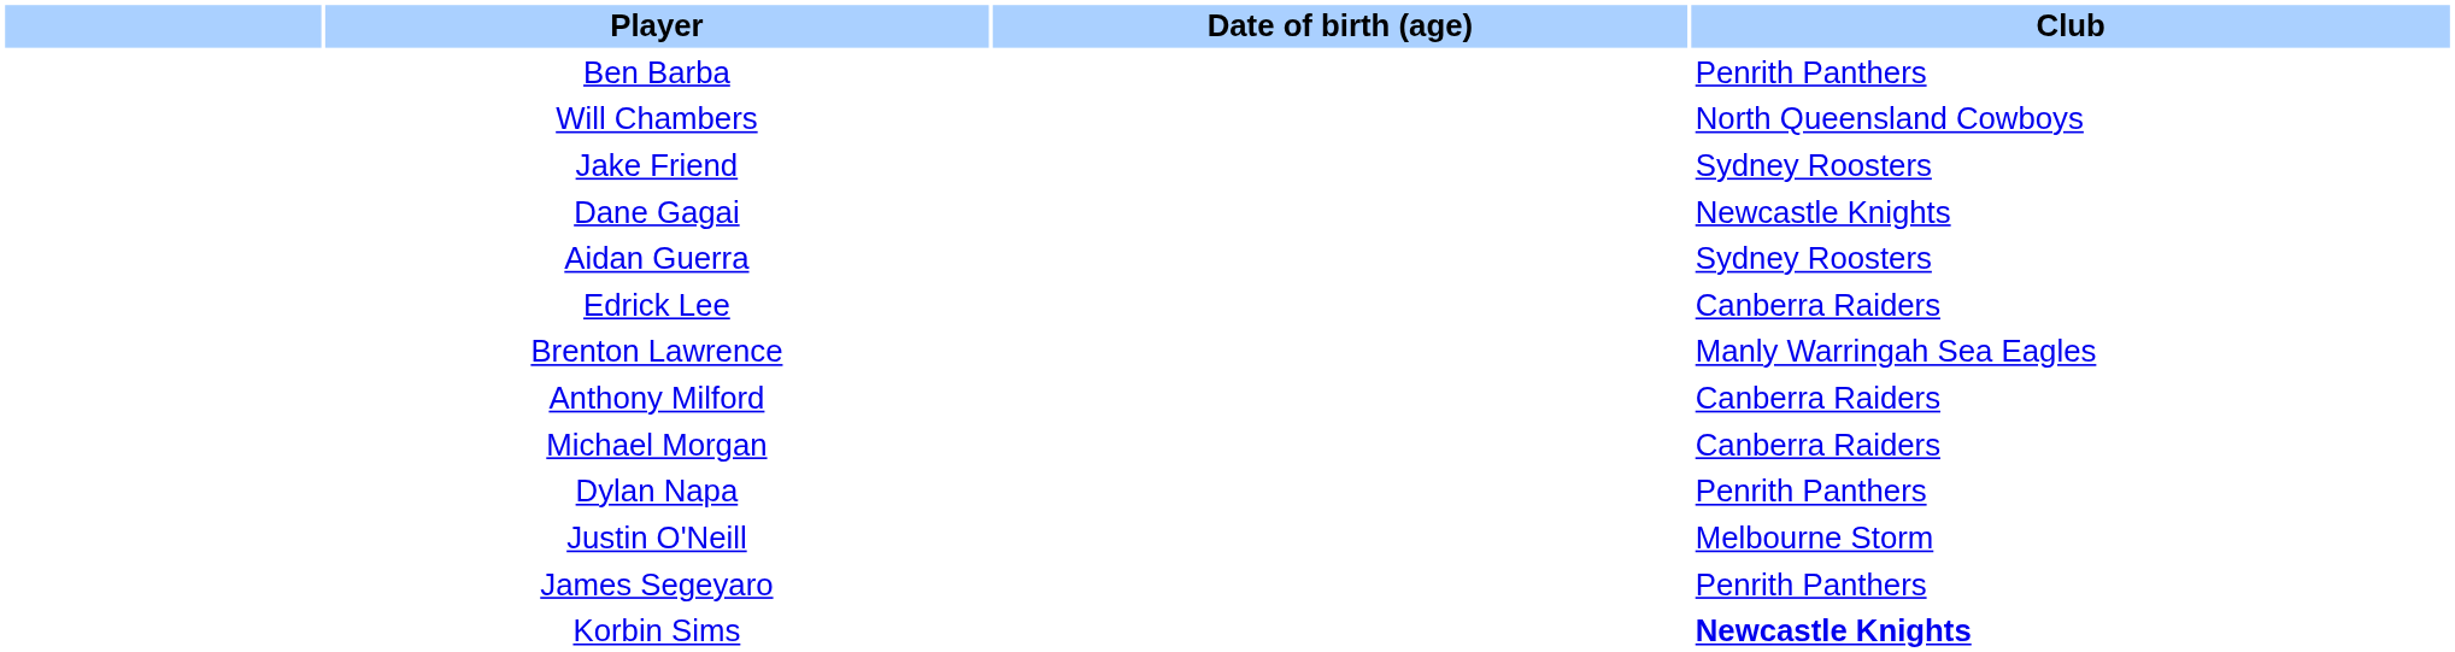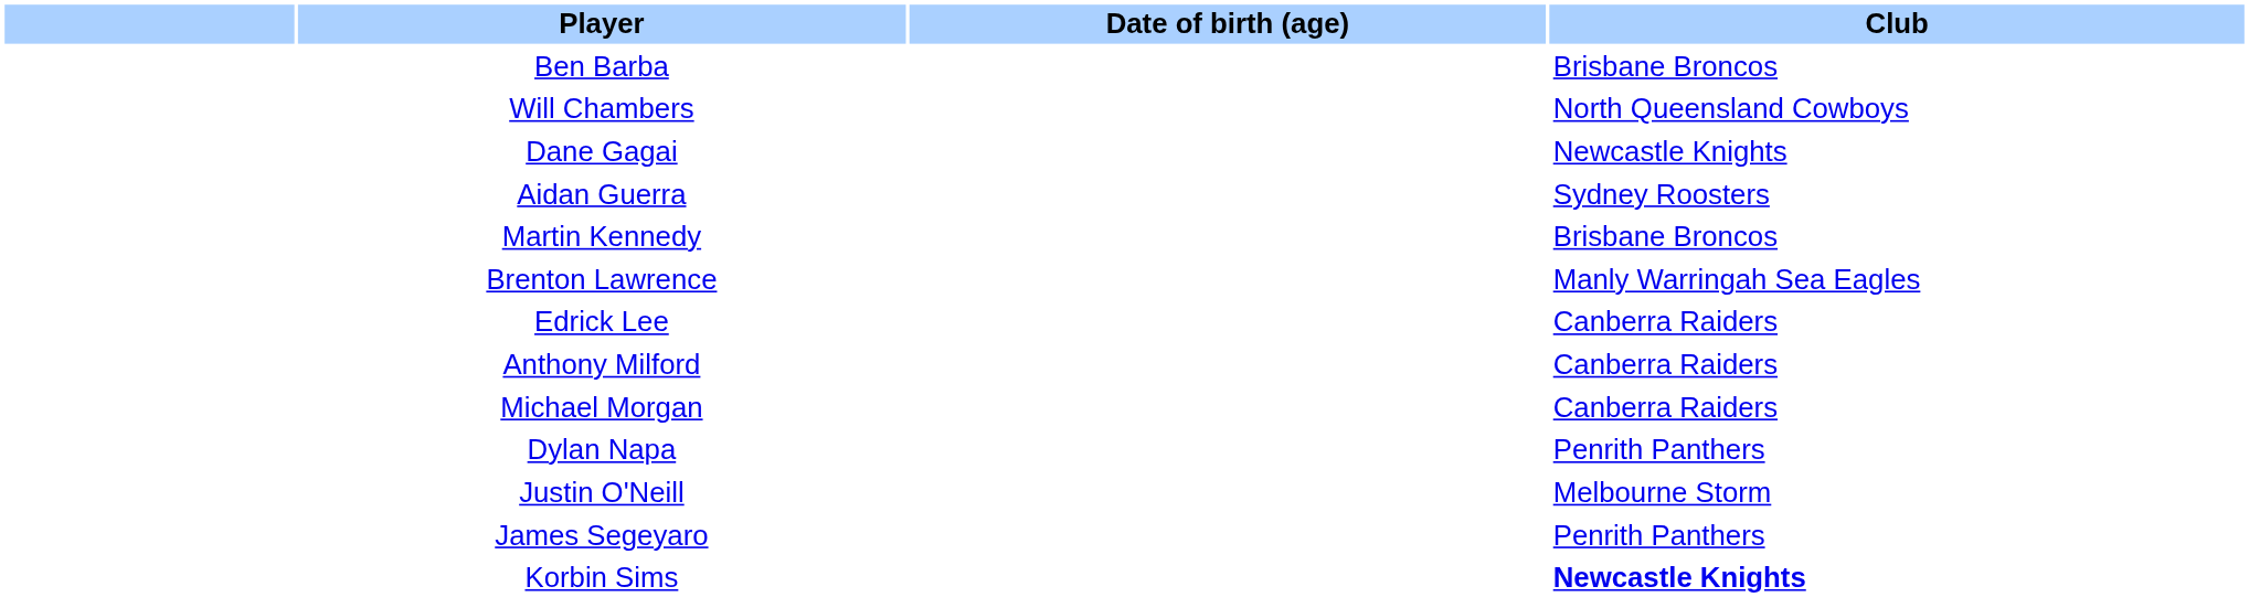Ben Barba | Club: Penrith Panthers -> Brisbane Broncos
- row: Jake Friend | Sydney Roosters
+ row: Martin Kennedy | Brisbane Broncos
rows swapped: Brenton Lawrence <-> Edrick Lee
